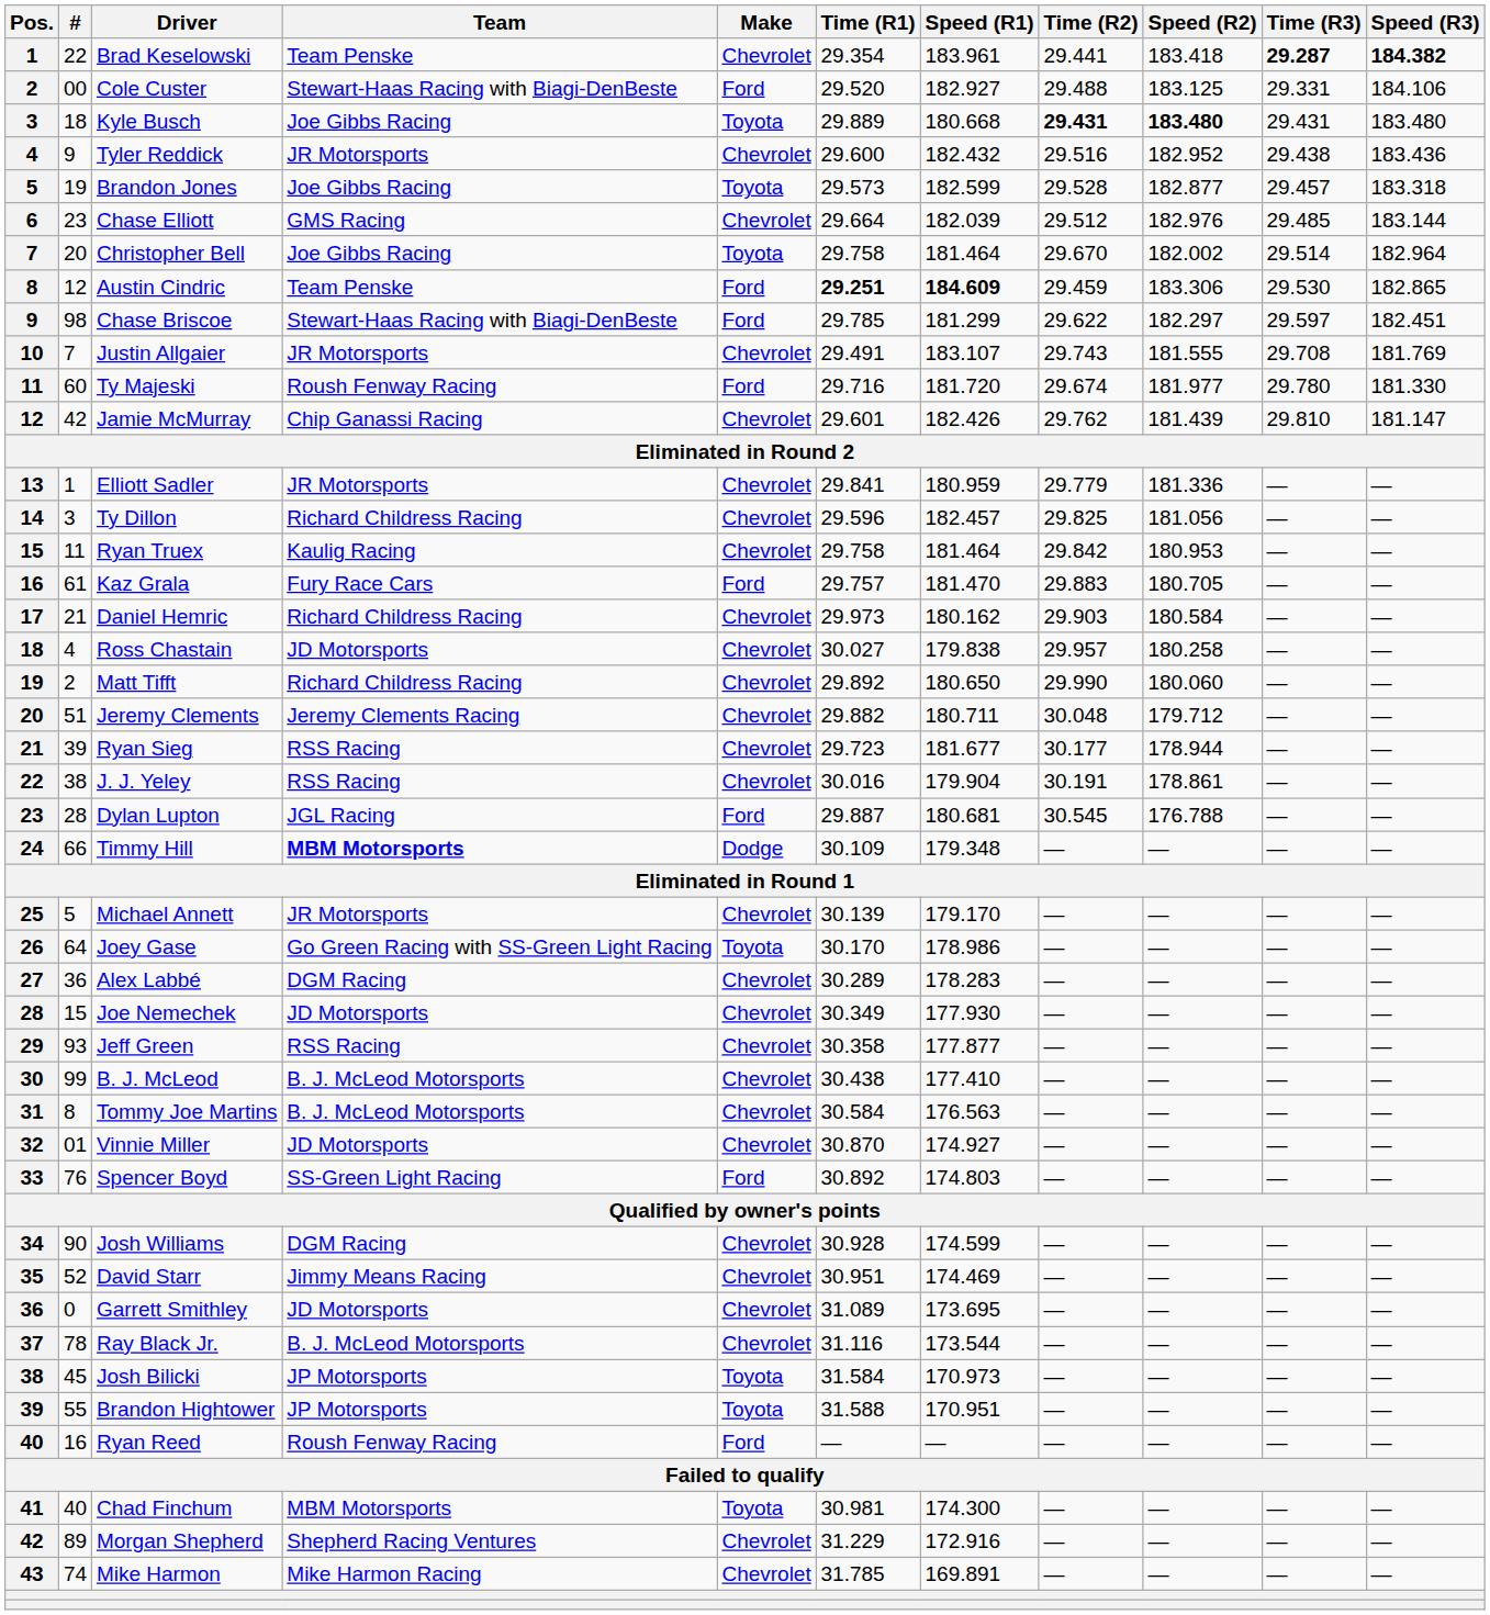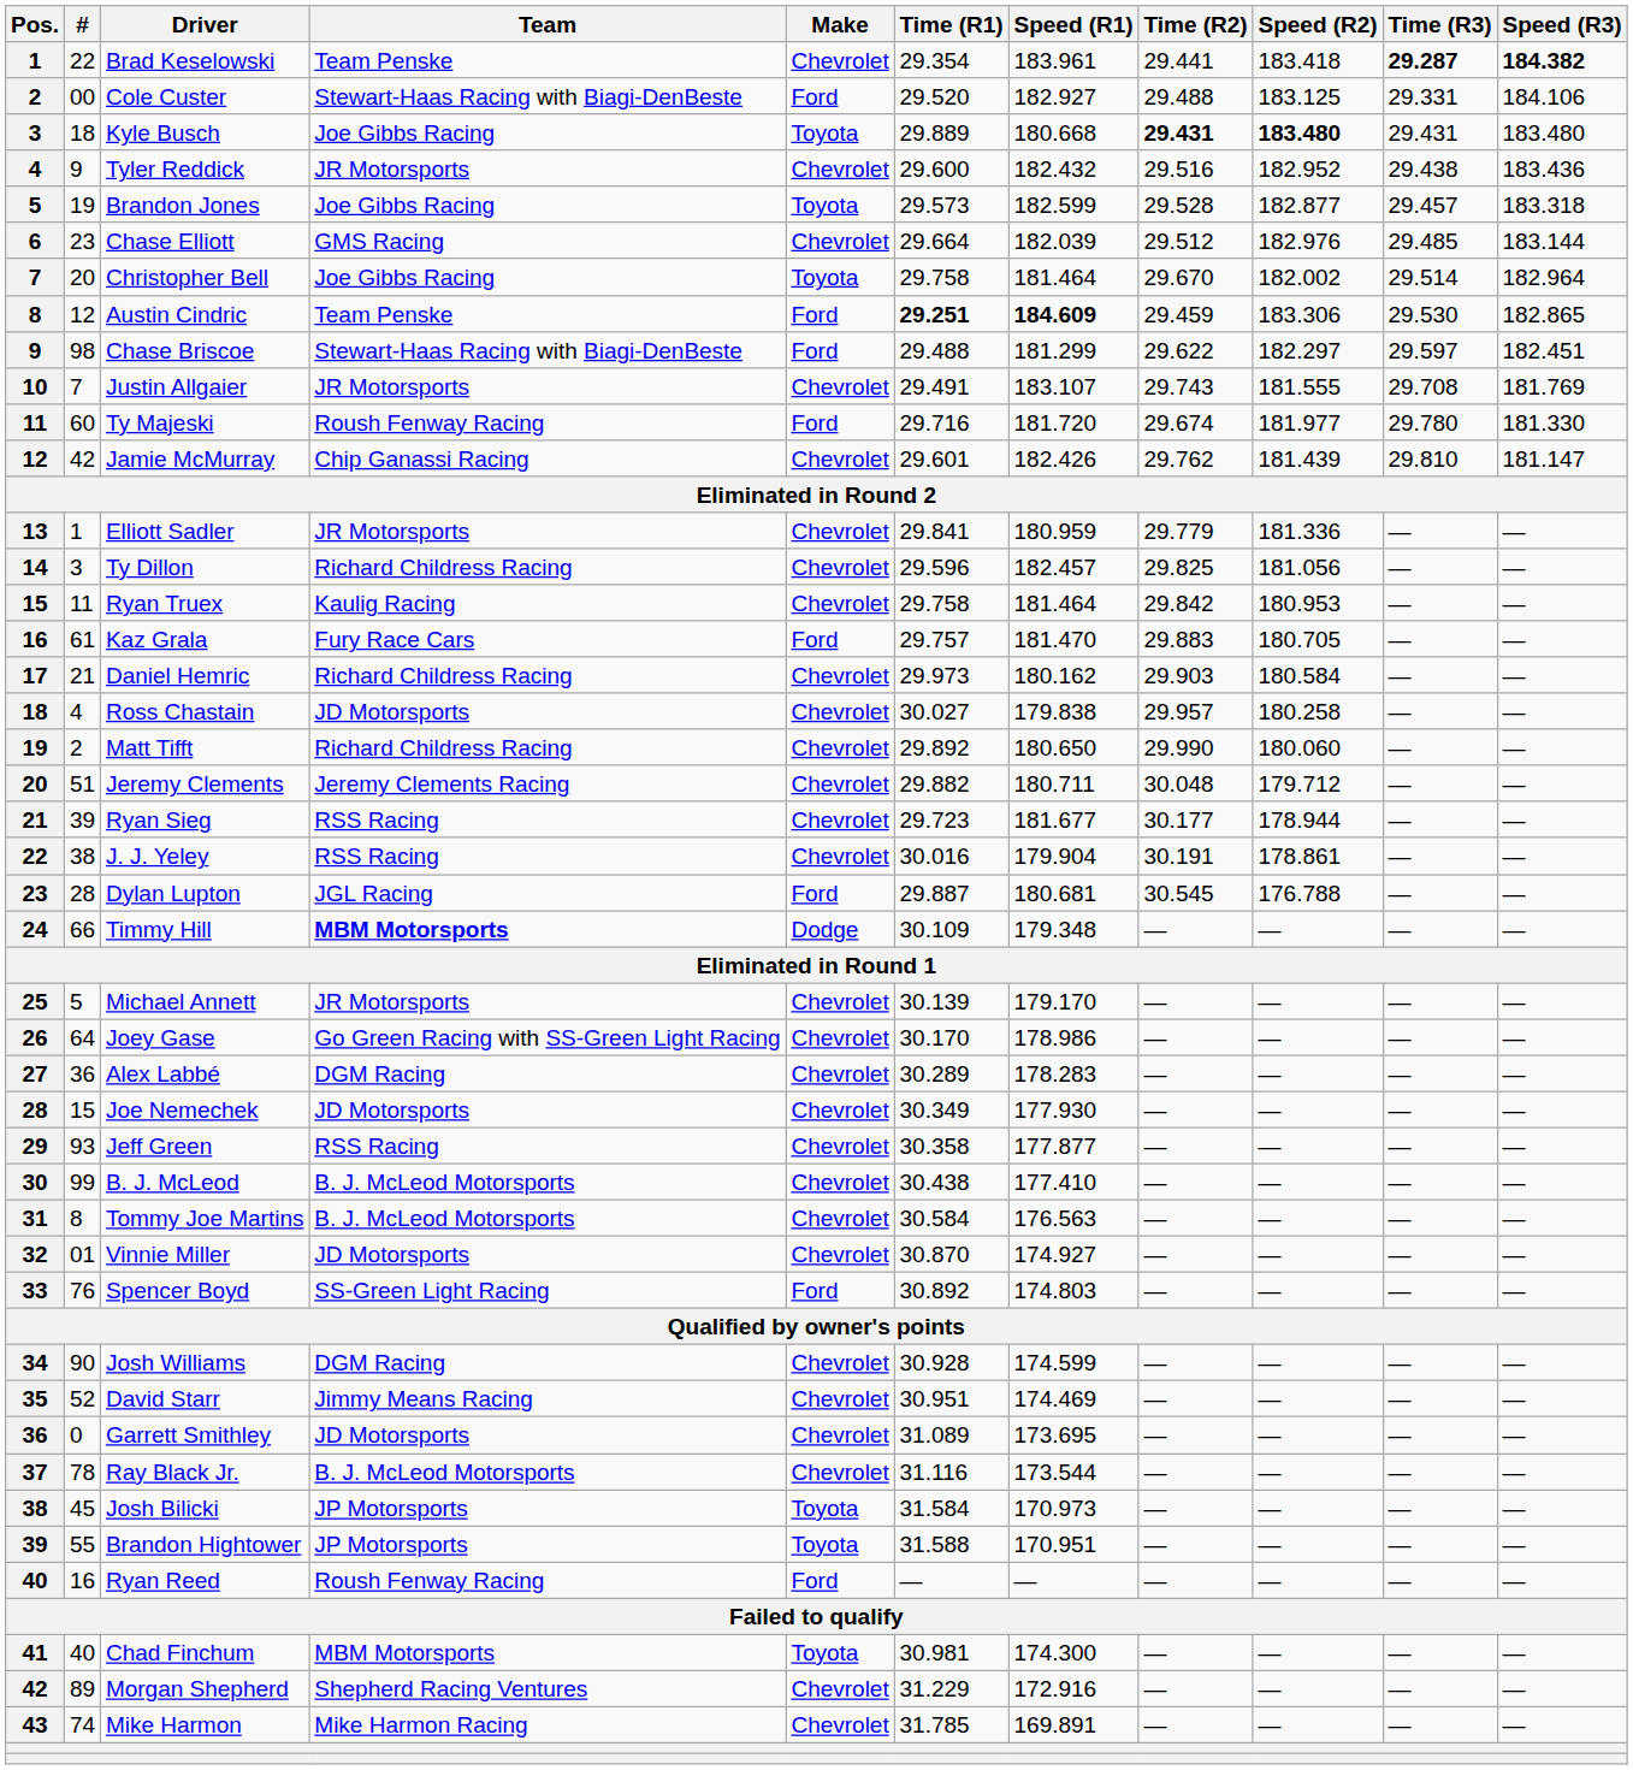Chase Briscoe | Time (R1): 29.785 -> 29.488
Joey Gase | Make: Toyota -> Chevrolet
